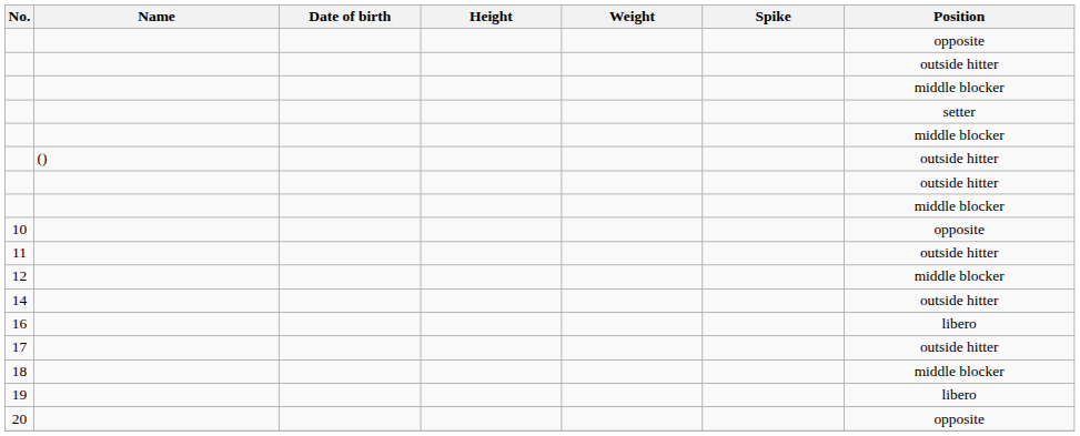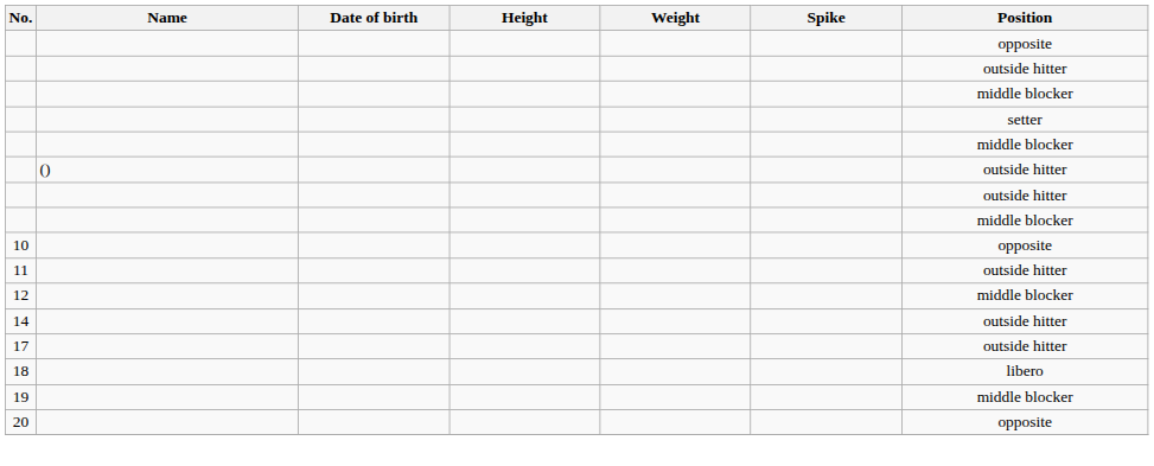- row: 16 | libero
18 | Position: middle blocker -> libero
19 | Position: libero -> middle blocker
